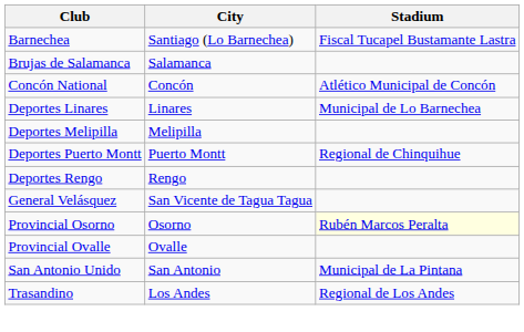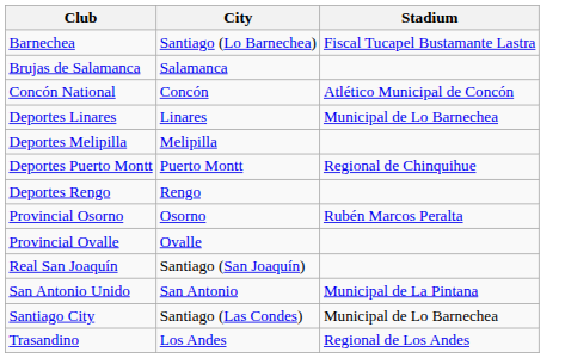- row: General Velásquez | San Vicente de Tagua Tagua
Provincial Osorno | Stadium: lightyellow background -> no background
+ row: Real San Joaquín | Santiago (San Joaquín)
+ row: Santiago City | Santiago (Las Condes) | Municipal de Lo Barnechea
